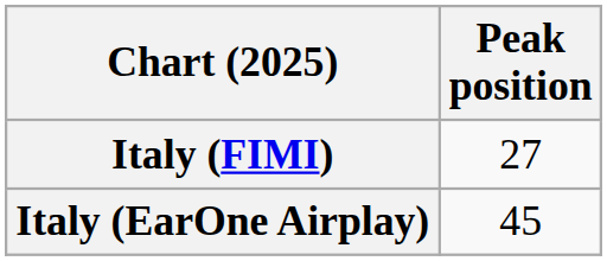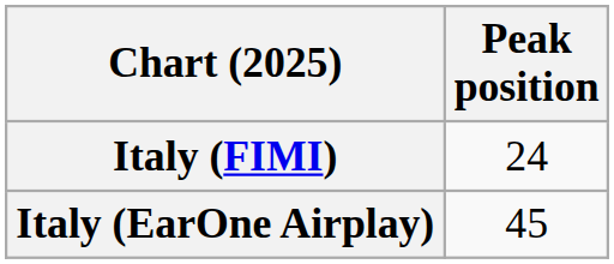Italy (FIMI) | Peak position: 27 -> 24
